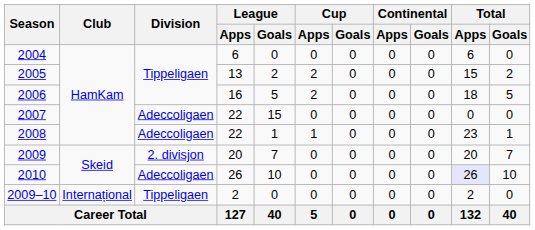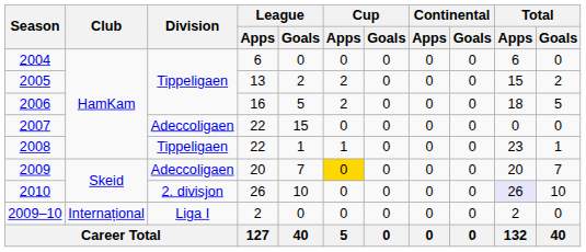2008 | Division: Adeccoligaen -> Tippeligaen
2009 | Division: 2. divisjon -> Adeccoligaen
2009 | Cup / Apps: no background -> gold background
2010 | Division: Adeccoligaen -> 2. divisjon
2009–10 | Division: Tippeligaen -> Liga I
